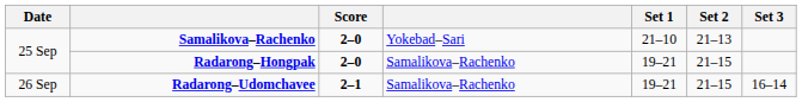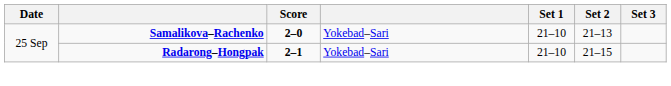Radarong–Hongpak | Score: 2–0 -> 2–1
Radarong–Hongpak | column 4: Samalikova–Rachenko -> Yokebad–Sari
Radarong–Hongpak | Set 1: 19–21 -> 21–10
- row: 26 Sep | Radarong–Udomchavee | 2–1 | Samalikova–Rachenko | 19–21 | 21–15 | 16–14
